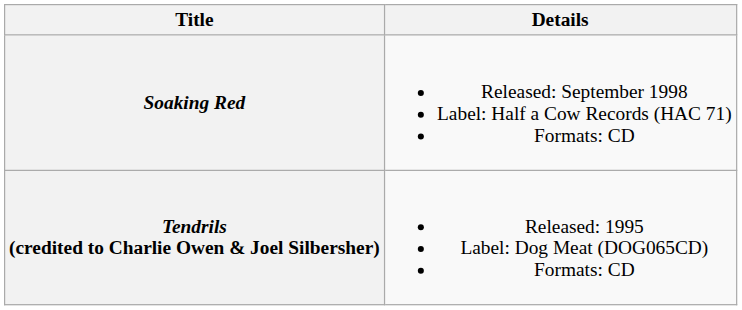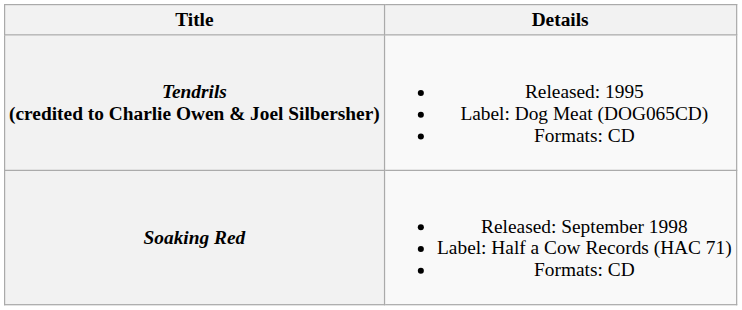rows swapped: Tendrils (credited to Charlie Owen & Joel Silbersher) <-> Soaking Red
